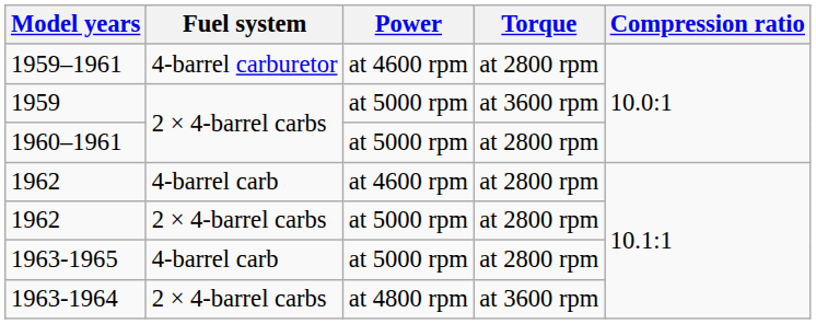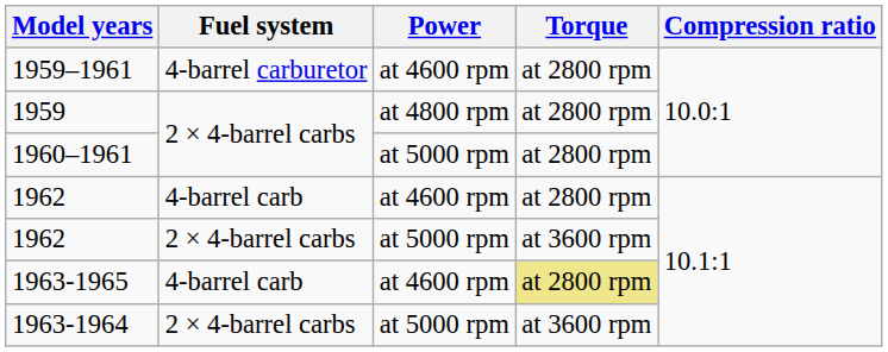1959 | Power: at 5000 rpm -> at 4800 rpm
1959 | Torque: at 3600 rpm -> at 2800 rpm
1962 / 2 × 4-barrel carbs | Torque: at 2800 rpm -> at 3600 rpm
1963-1965 | Power: at 5000 rpm -> at 4600 rpm
1963-1965 | Torque: no background -> khaki background
1963-1964 | Power: at 4800 rpm -> at 5000 rpm
